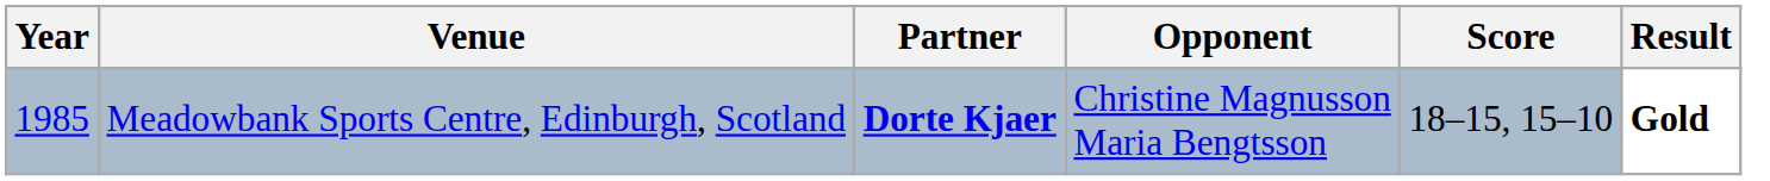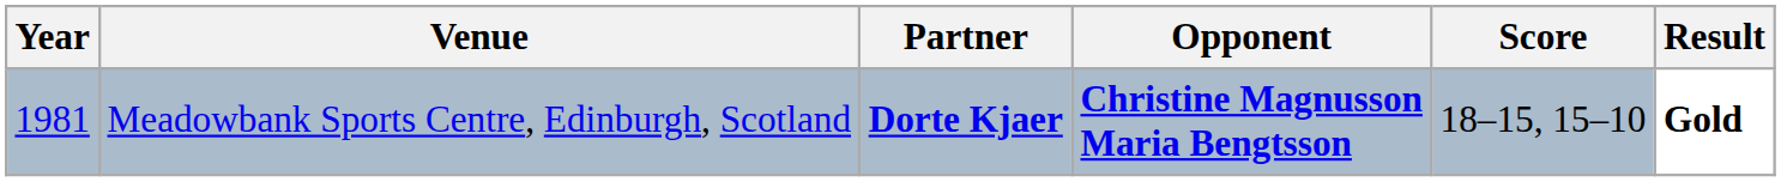Meadowbank Sports Centre, Edinburgh, Scotland | Year: 1985 -> 1981
Meadowbank Sports Centre, Edinburgh, Scotland | Opponent: normal -> bold
